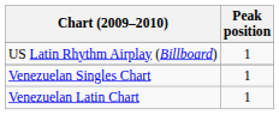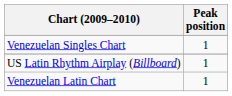rows swapped: US Latin Rhythm Airplay (Billboard) <-> Venezuelan Singles Chart
